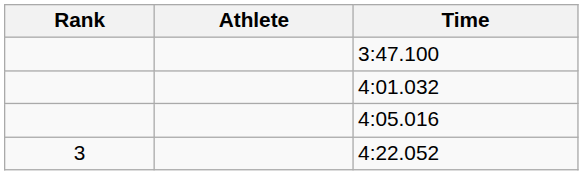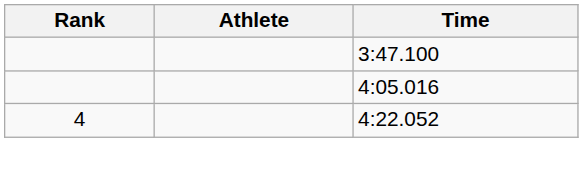- row: 4:01.032
4:22.052 | Rank: 3 -> 4
